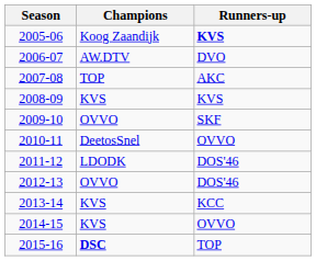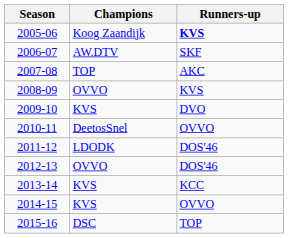2006-07 | Runners-up: DVO -> SKF
2008-09 | Champions: KVS -> OVVO
2009-10 | Champions: OVVO -> KVS
2009-10 | Runners-up: SKF -> DVO
2015-16 | Champions: bold -> normal
